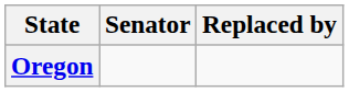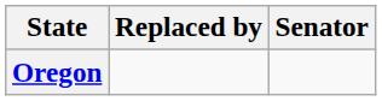columns swapped: Senator <-> Replaced by
